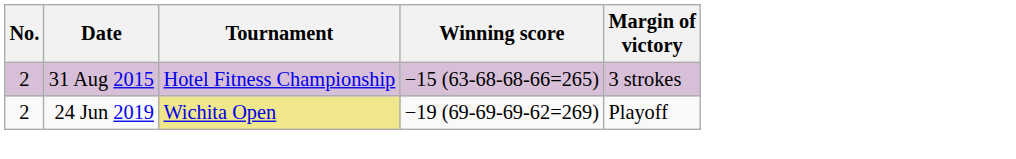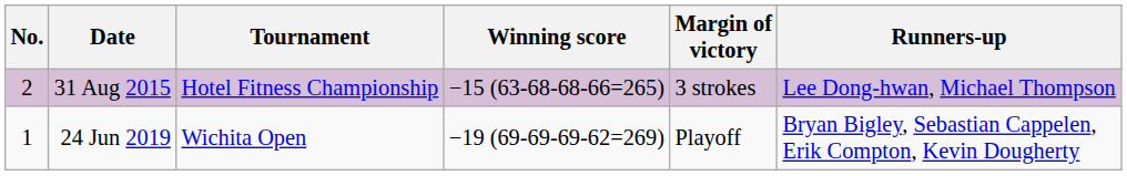+ column: Runners-up | Lee Dong-hwan, Michael Thompson | Bryan Bigley, Sebastian Cappelen, Erik Compton, Kevin Dougherty
24 Jun 2019 | No.: 2 -> 1
24 Jun 2019 | Tournament: khaki background -> no background
